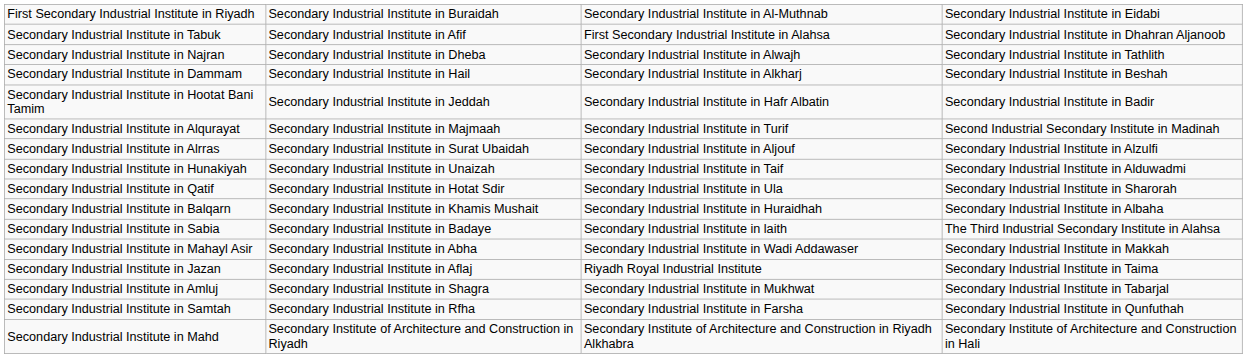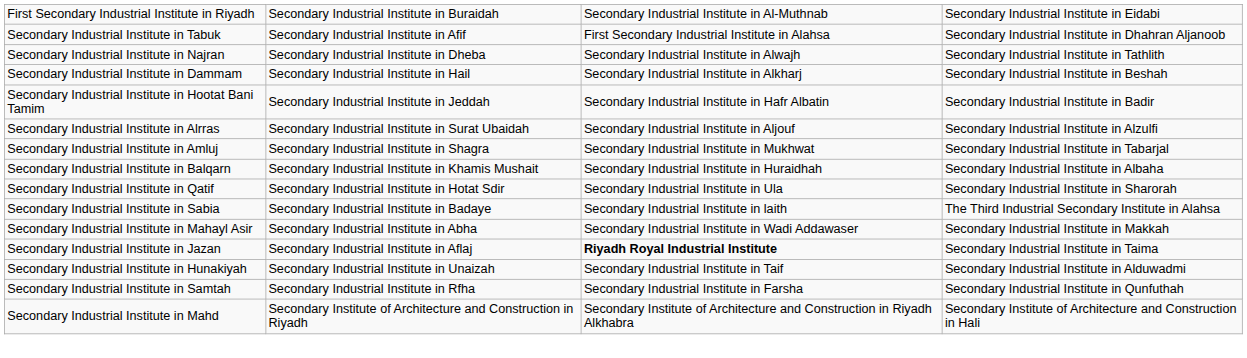- row: Secondary Industrial Institute in Alqurayat | Secondary Industrial Institute in Majmaah | Secondary Industrial Institute in Turif | Second Industrial Secondary Institute in Madinah
rows swapped: Secondary Industrial Institute in Hunakiyah <-> Secondary Industrial Institute in Amluj
rows swapped: Secondary Industrial Institute in Balqarn <-> Secondary Industrial Institute in Qatif
Secondary Industrial Institute in Jazan | column 3: normal -> bold
